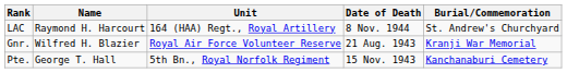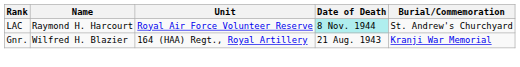LAC | Unit: 164 (HAA) Regt., Royal Artillery -> Royal Air Force Volunteer Reserve
LAC | Date of Death: no background -> paleturquoise background
Gnr. | Unit: Royal Air Force Volunteer Reserve -> 164 (HAA) Regt., Royal Artillery
- row: Pte. | George T. Hall | 5th Bn., Royal Norfolk Regiment | 15 Nov. 1943 | Kanchanaburi Cemetery
